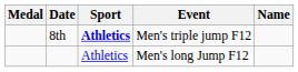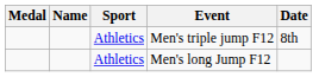columns swapped: Name <-> Date
Men's triple jump F12 | Sport: bold -> normal
